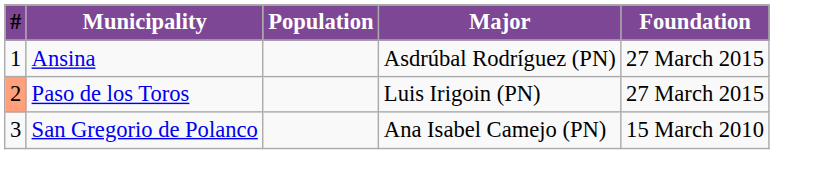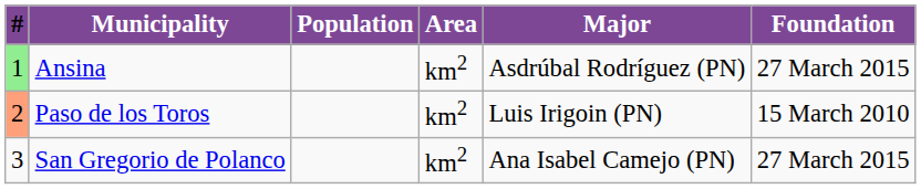+ column: Area | km2 | km2 | km2
Ansina | #: no background -> lightgreen background
Paso de los Toros | Foundation: 27 March 2015 -> 15 March 2010
San Gregorio de Polanco | Foundation: 15 March 2010 -> 27 March 2015
